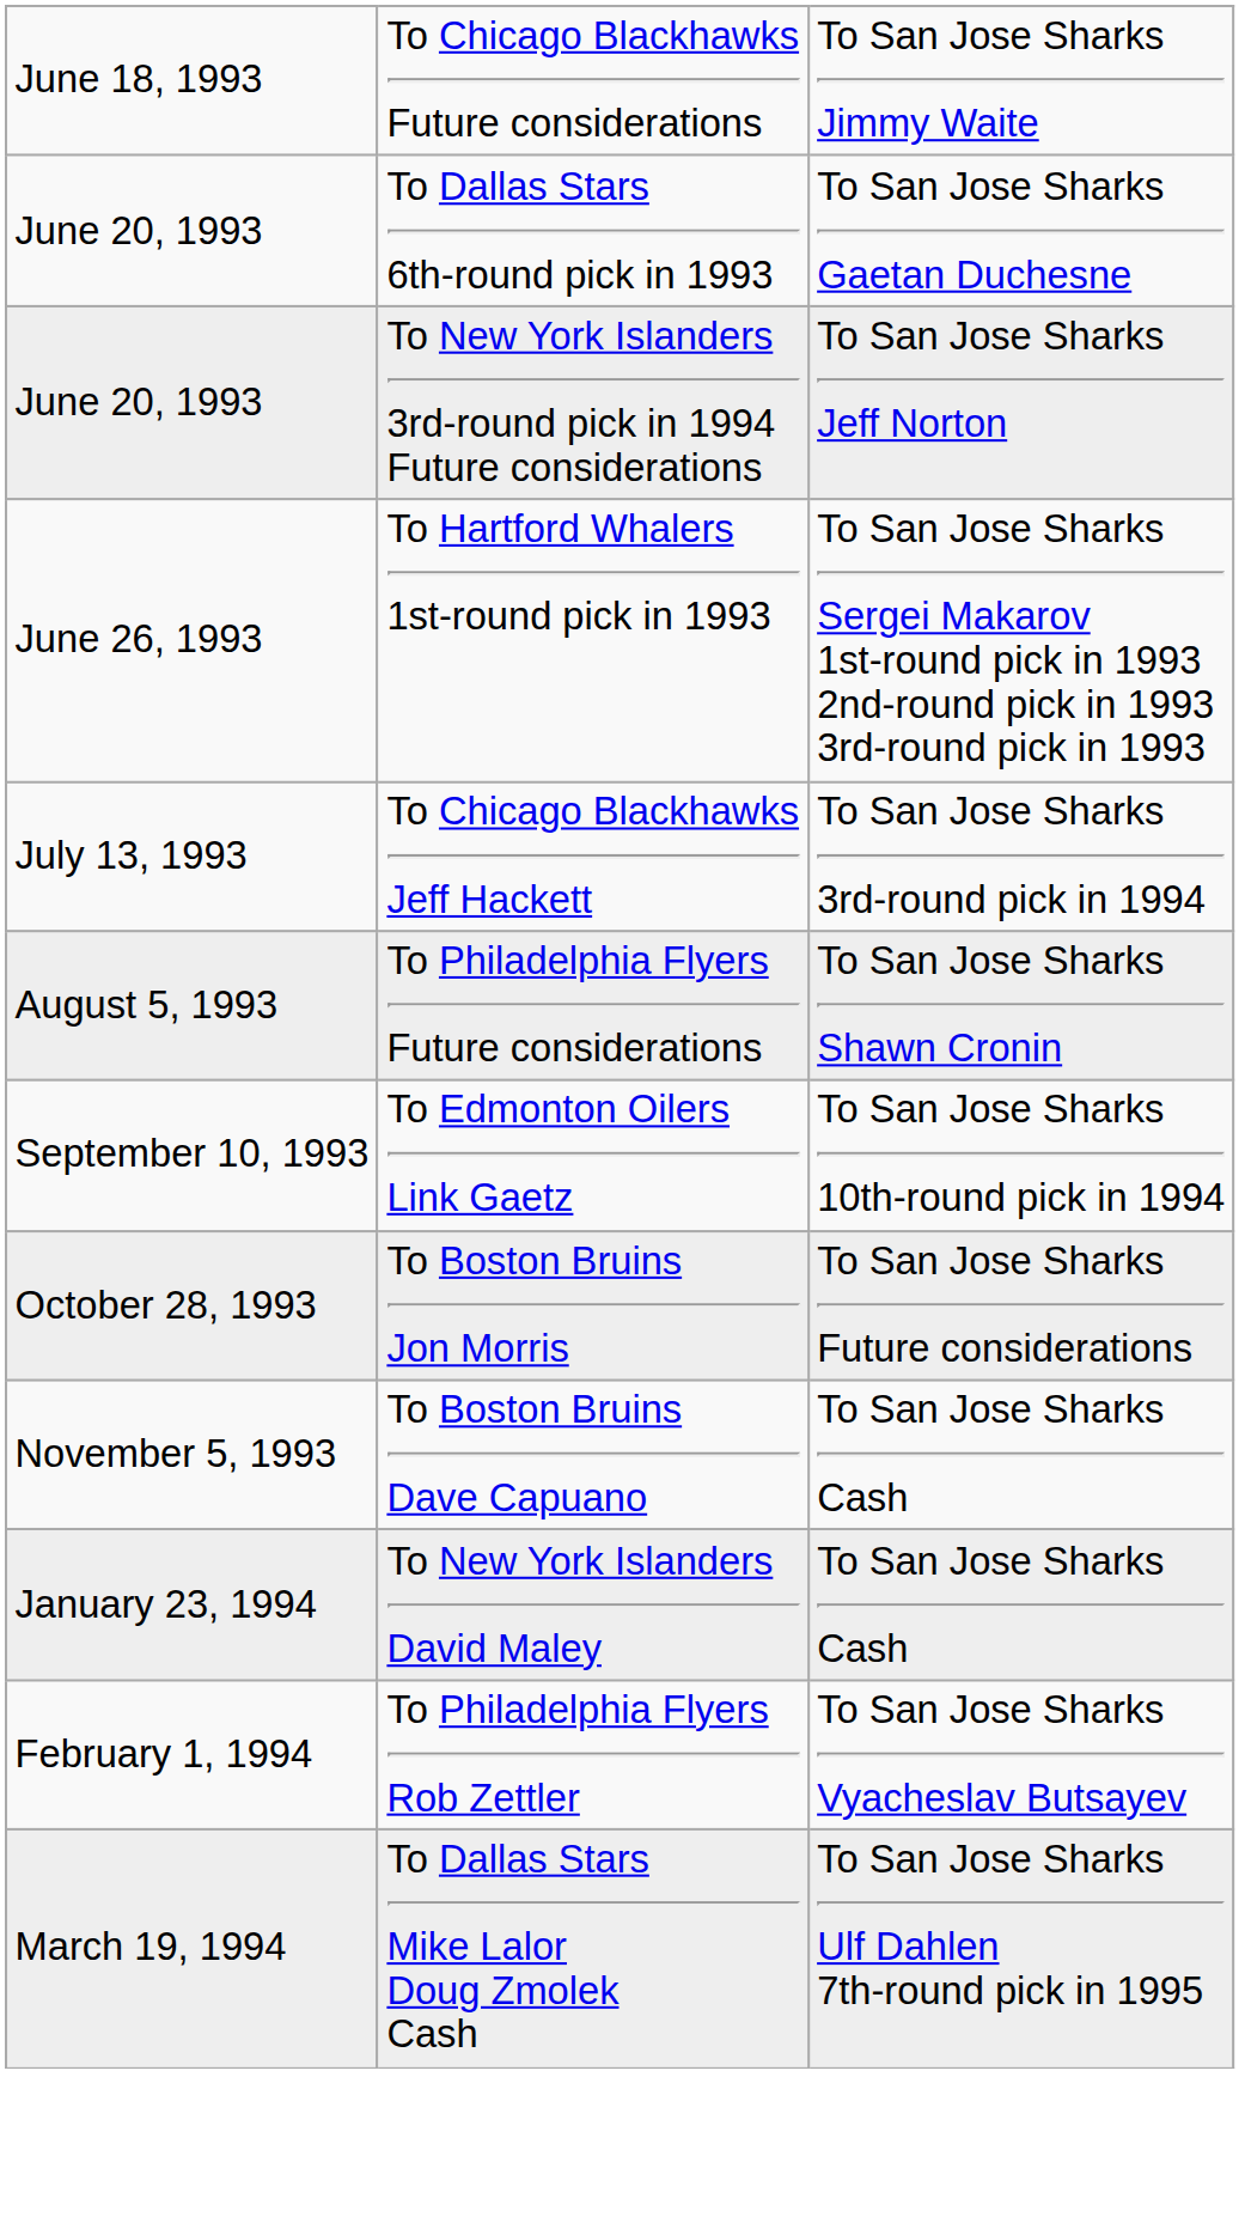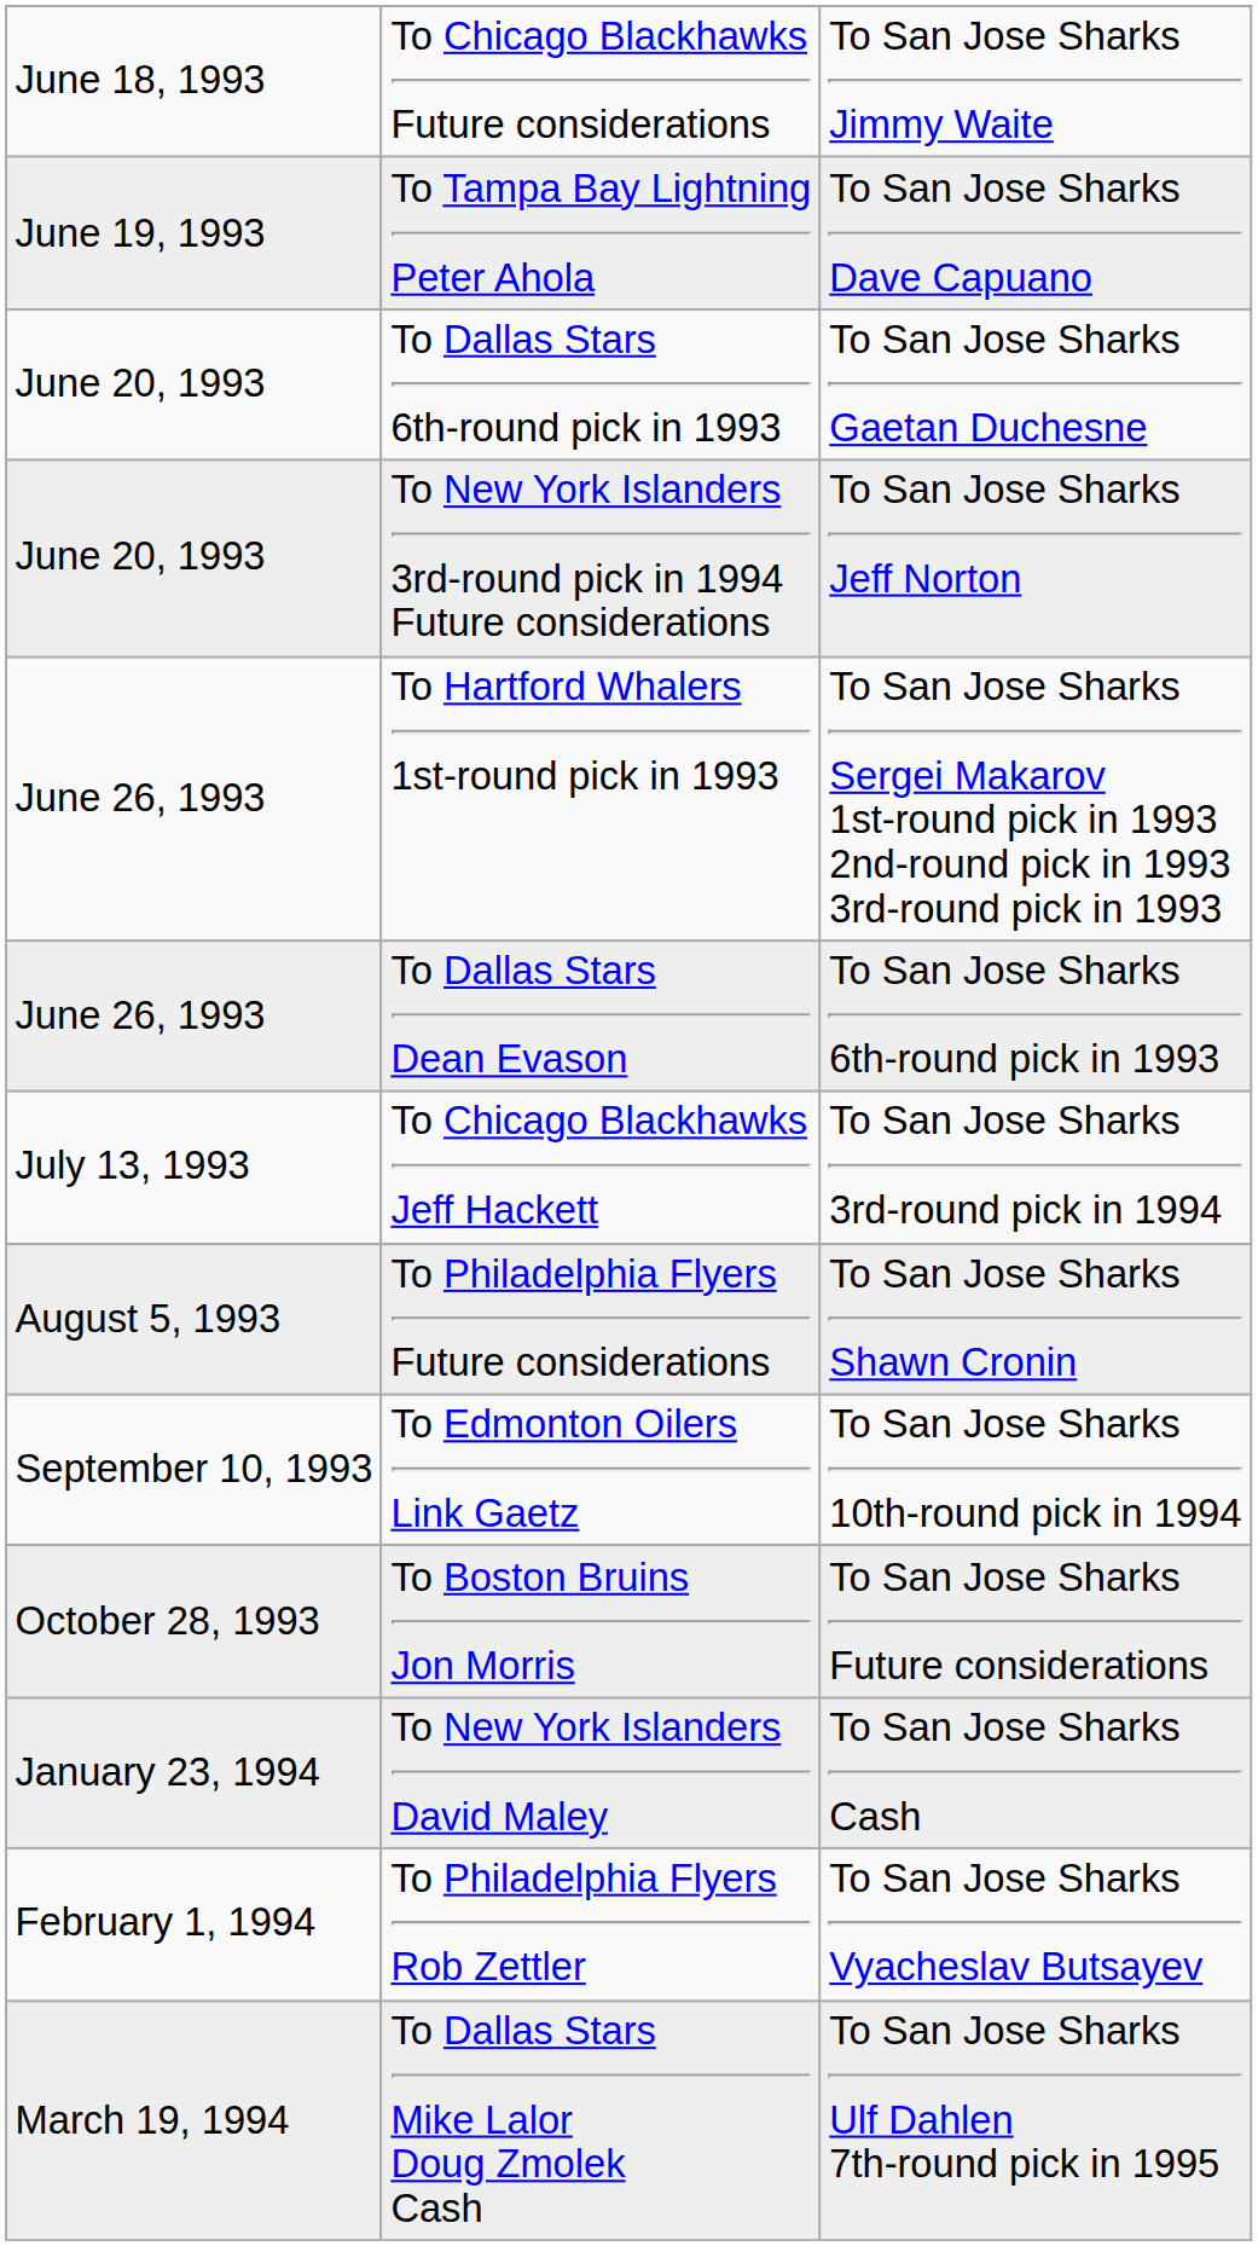+ row: June 19, 1993 | To Tampa Bay Lightning Peter Ahola | To San Jose Sharks Dave Capuano
+ row: June 26, 1993 | To Dallas Stars Dean Evason | To San Jose Sharks 6th-round pick in 1993
- row: November 5, 1993 | To Boston Bruins Dave Capuano | To San Jose Sharks Cash
